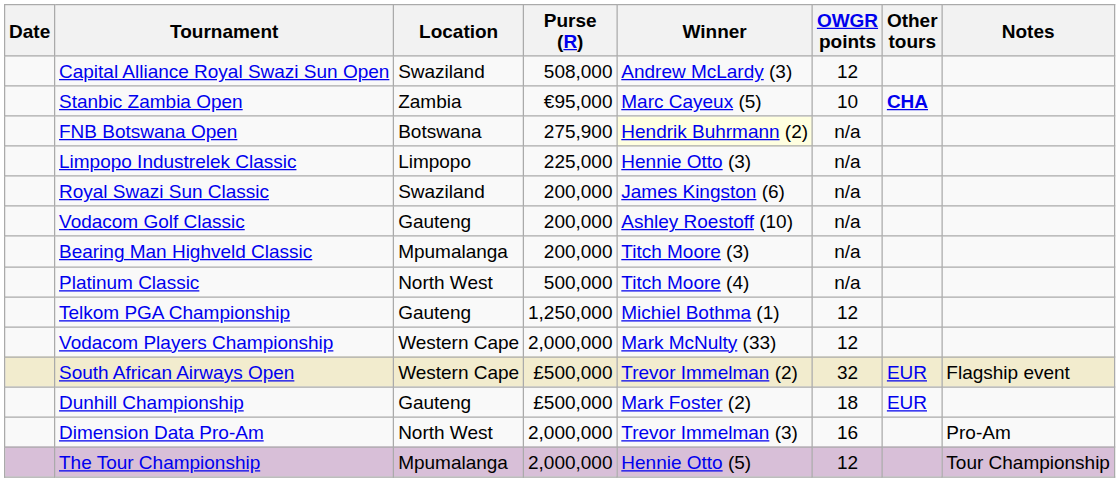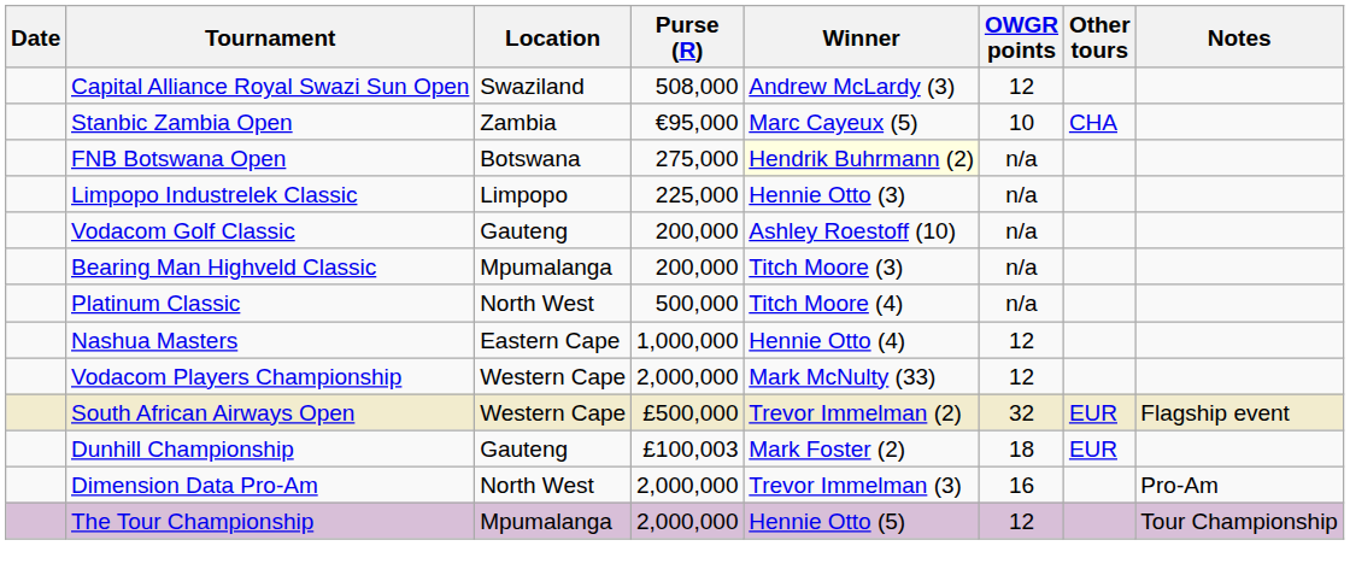Stanbic Zambia Open | Other tours: bold -> normal
FNB Botswana Open | Purse (R): 275,900 -> 275,000
- row: Royal Swazi Sun Classic | Swaziland | 200,000 | James Kingston (6) | n/a
- row: Telkom PGA Championship | Gauteng | 1,250,000 | Michiel Bothma (1) | 12
+ row: Nashua Masters | Eastern Cape | 1,000,000 | Hennie Otto (4) | 12
Dunhill Championship | Purse (R): £500,000 -> £100,003
